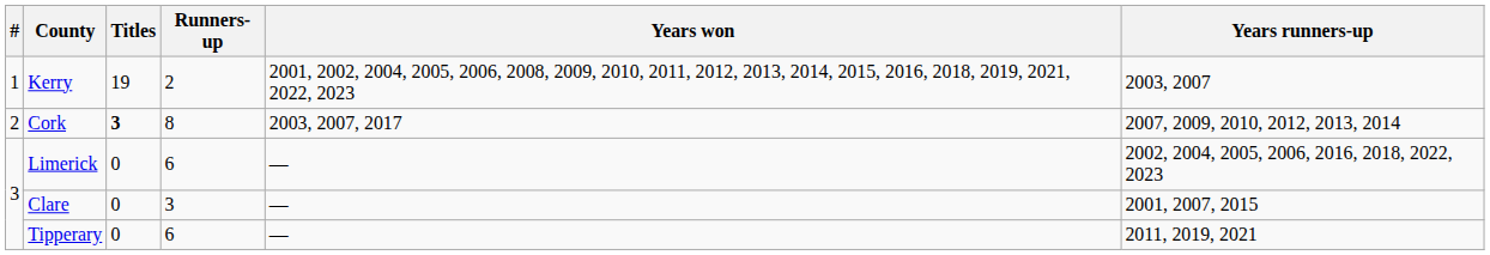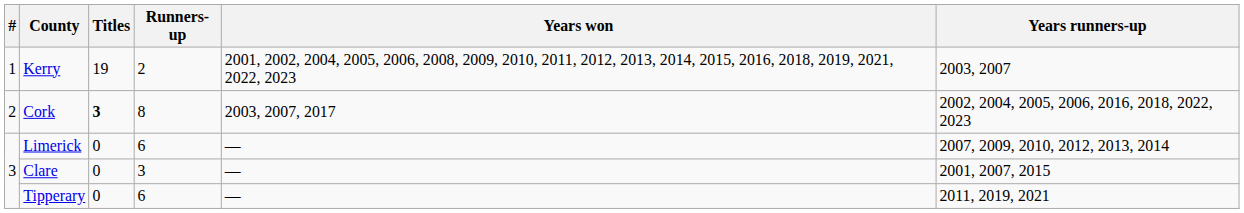Cork | Years runners-up: 2007, 2009, 2010, 2012, 2013, 2014 -> 2002, 2004, 2005, 2006, 2016, 2018, 2022, 2023
Limerick | Years runners-up: 2002, 2004, 2005, 2006, 2016, 2018, 2022, 2023 -> 2007, 2009, 2010, 2012, 2013, 2014
